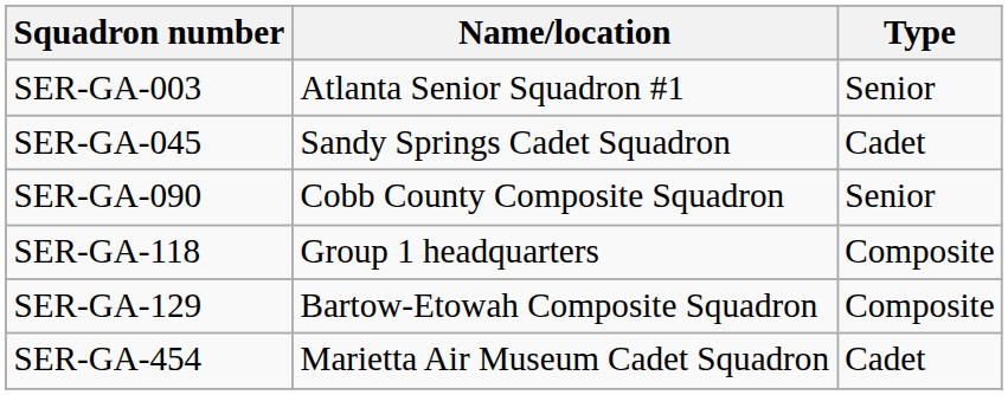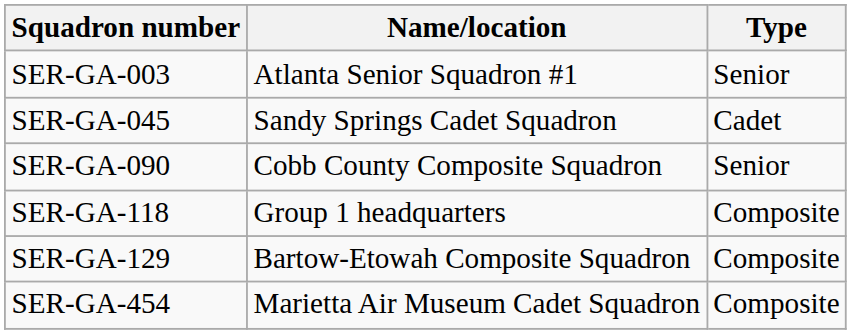SER-GA-454 | Type: Cadet -> Composite
